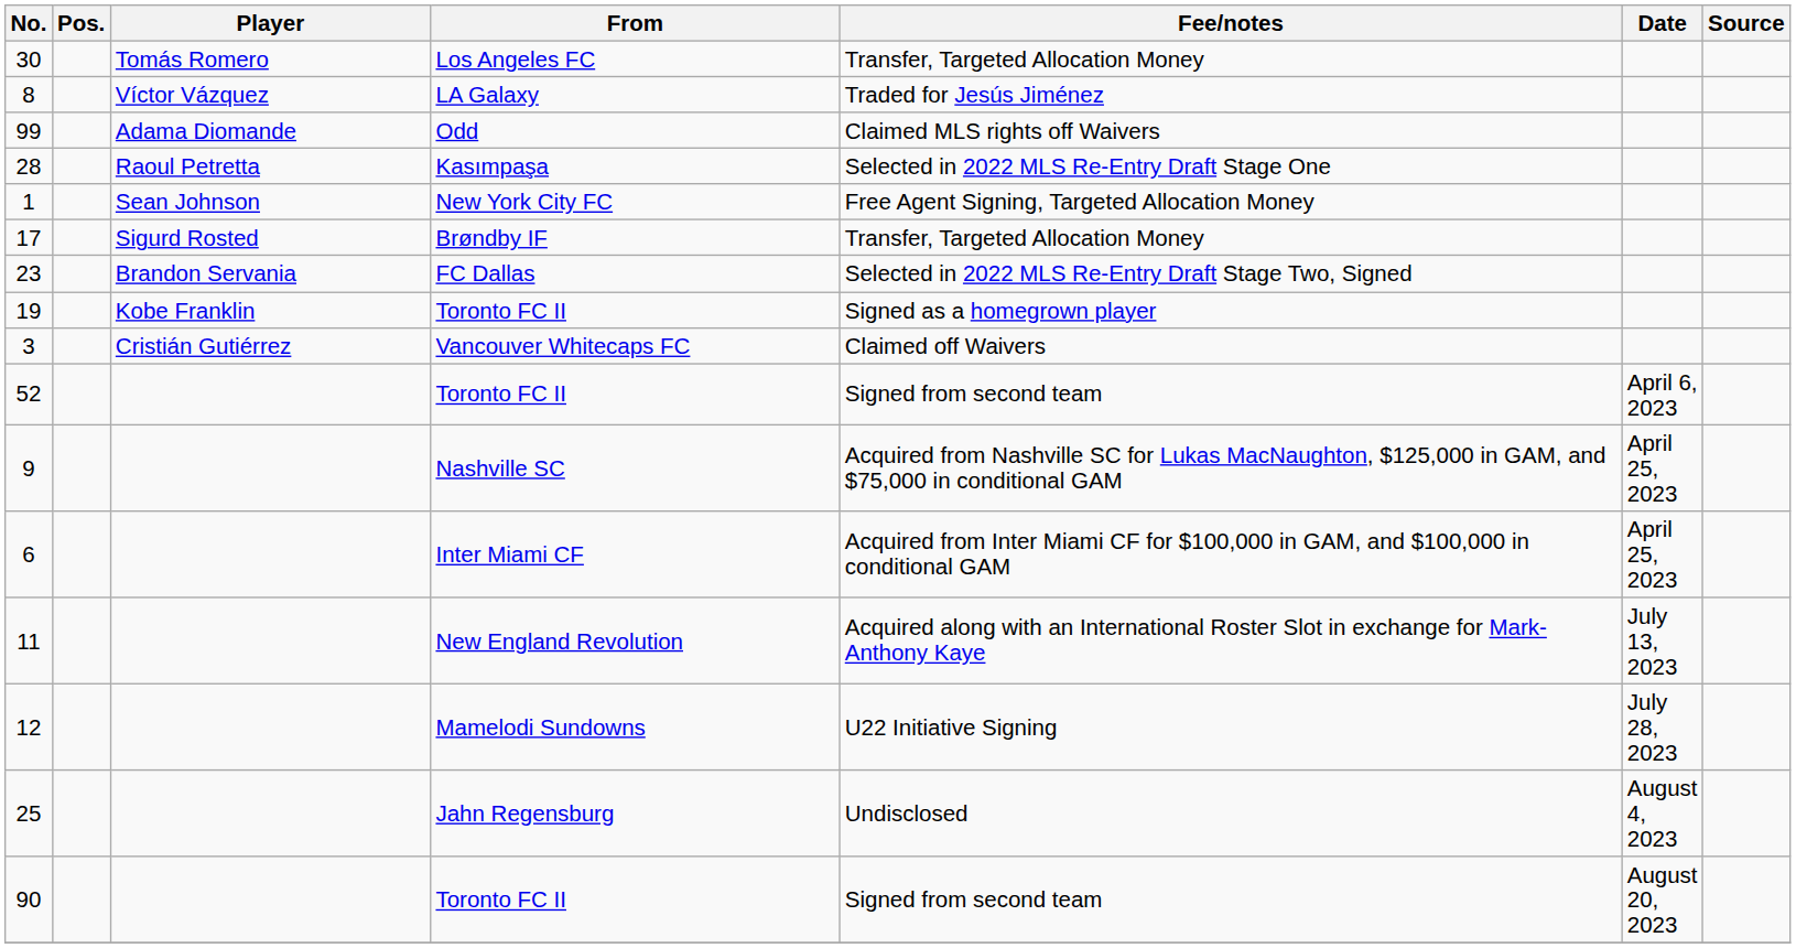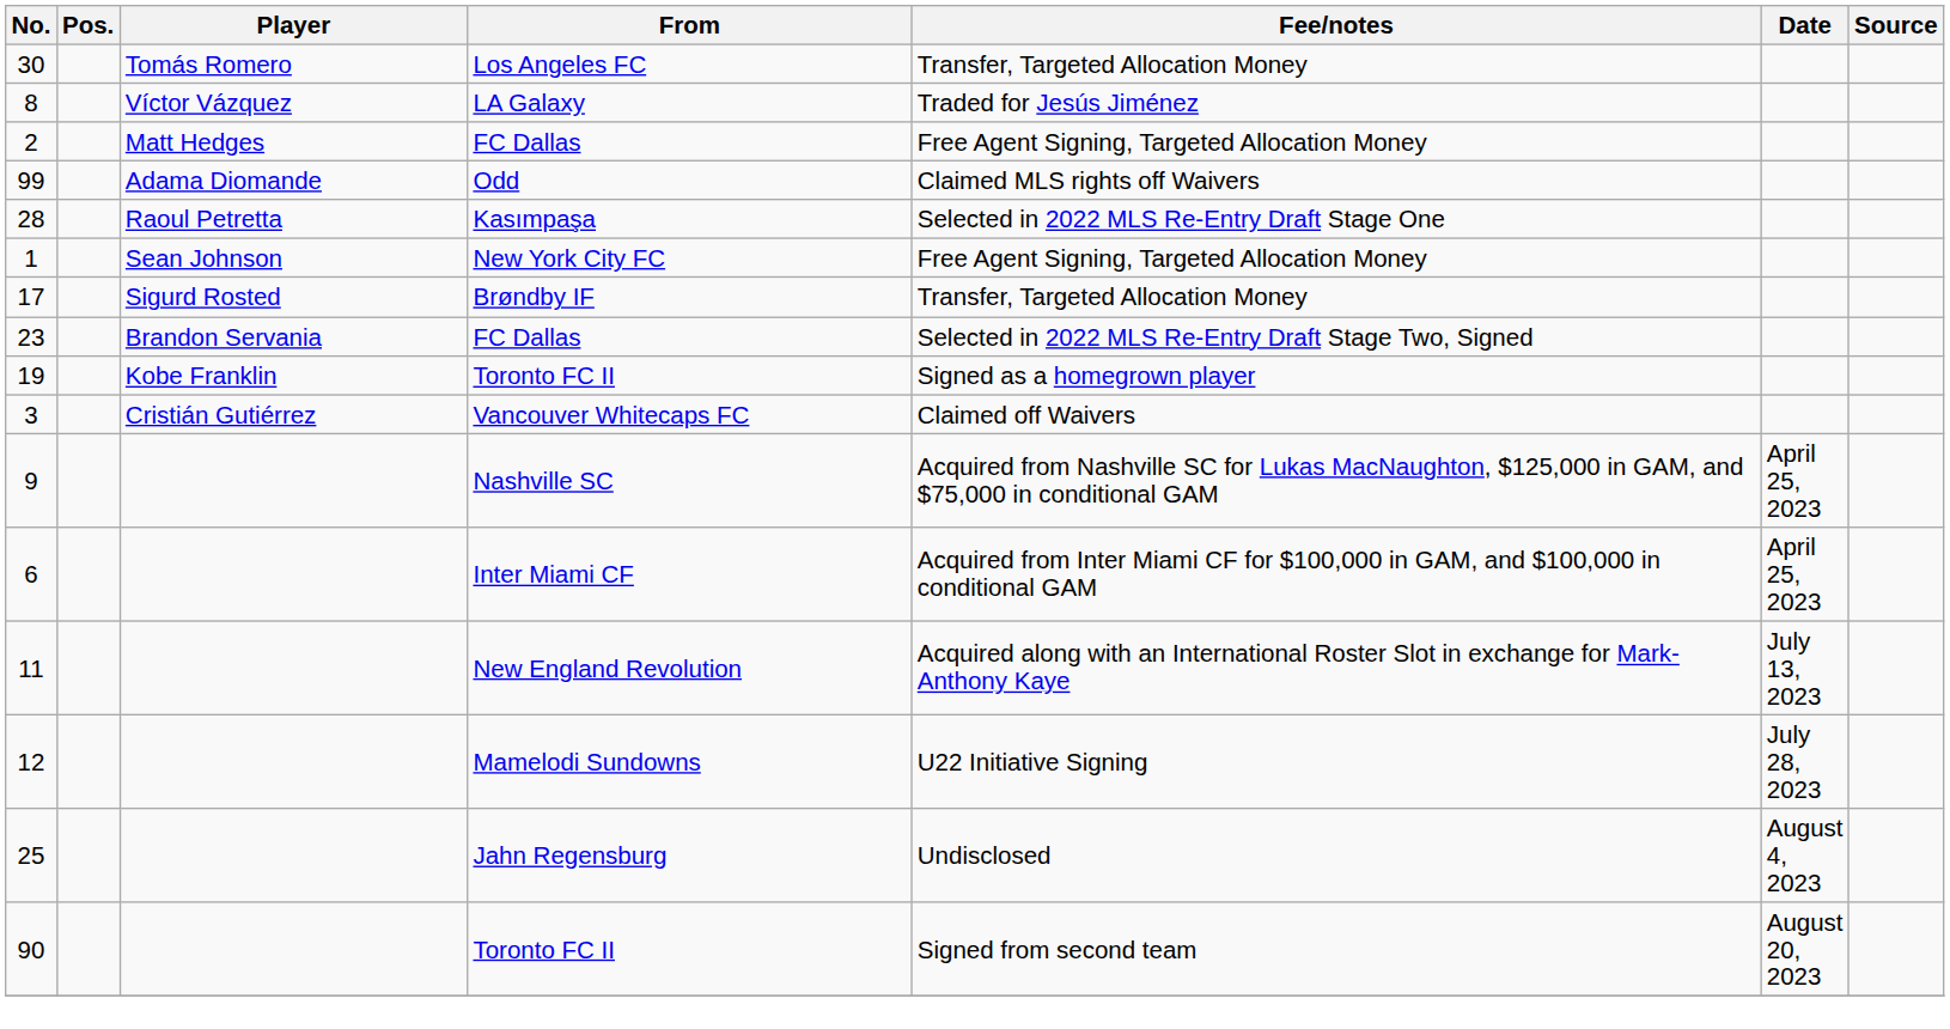+ row: 2 | Matt Hedges | FC Dallas | Free Agent Signing, Targeted Allocation Money
- row: 52 | Toronto FC II | Signed from second team | April 6, 2023
